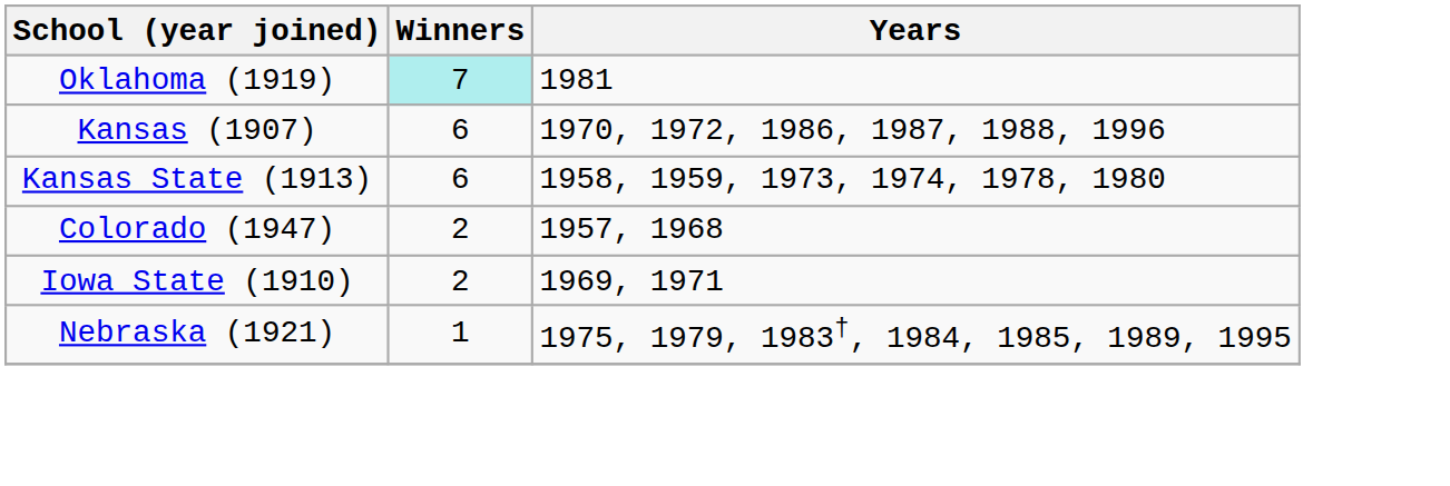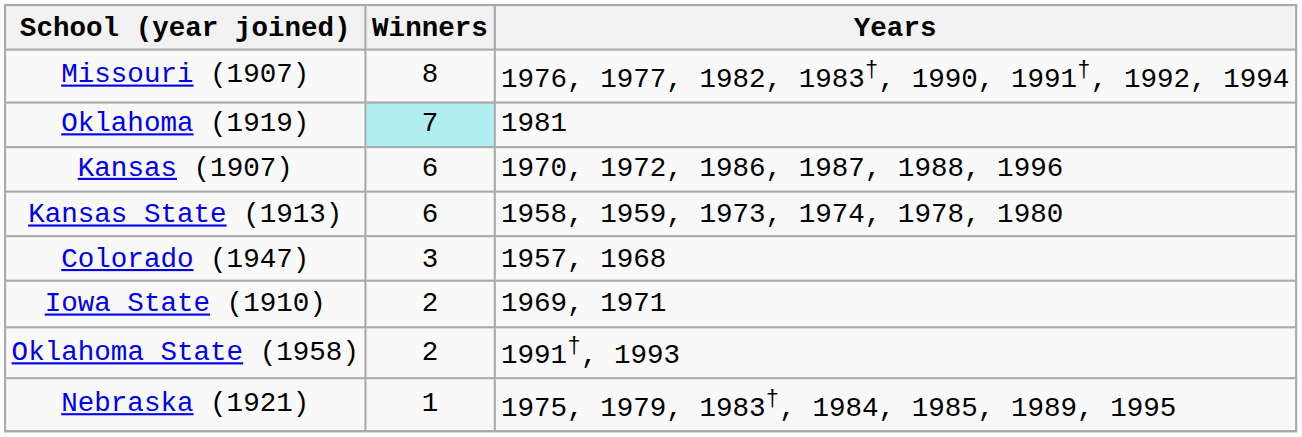+ row: Missouri (1907) | 8 | 1976, 1977, 1982, 1983†, 1990, 1991†, 1992, 1994
Colorado (1947) | Winners: 2 -> 3
+ row: Oklahoma State (1958) | 2 | 1991†, 1993
